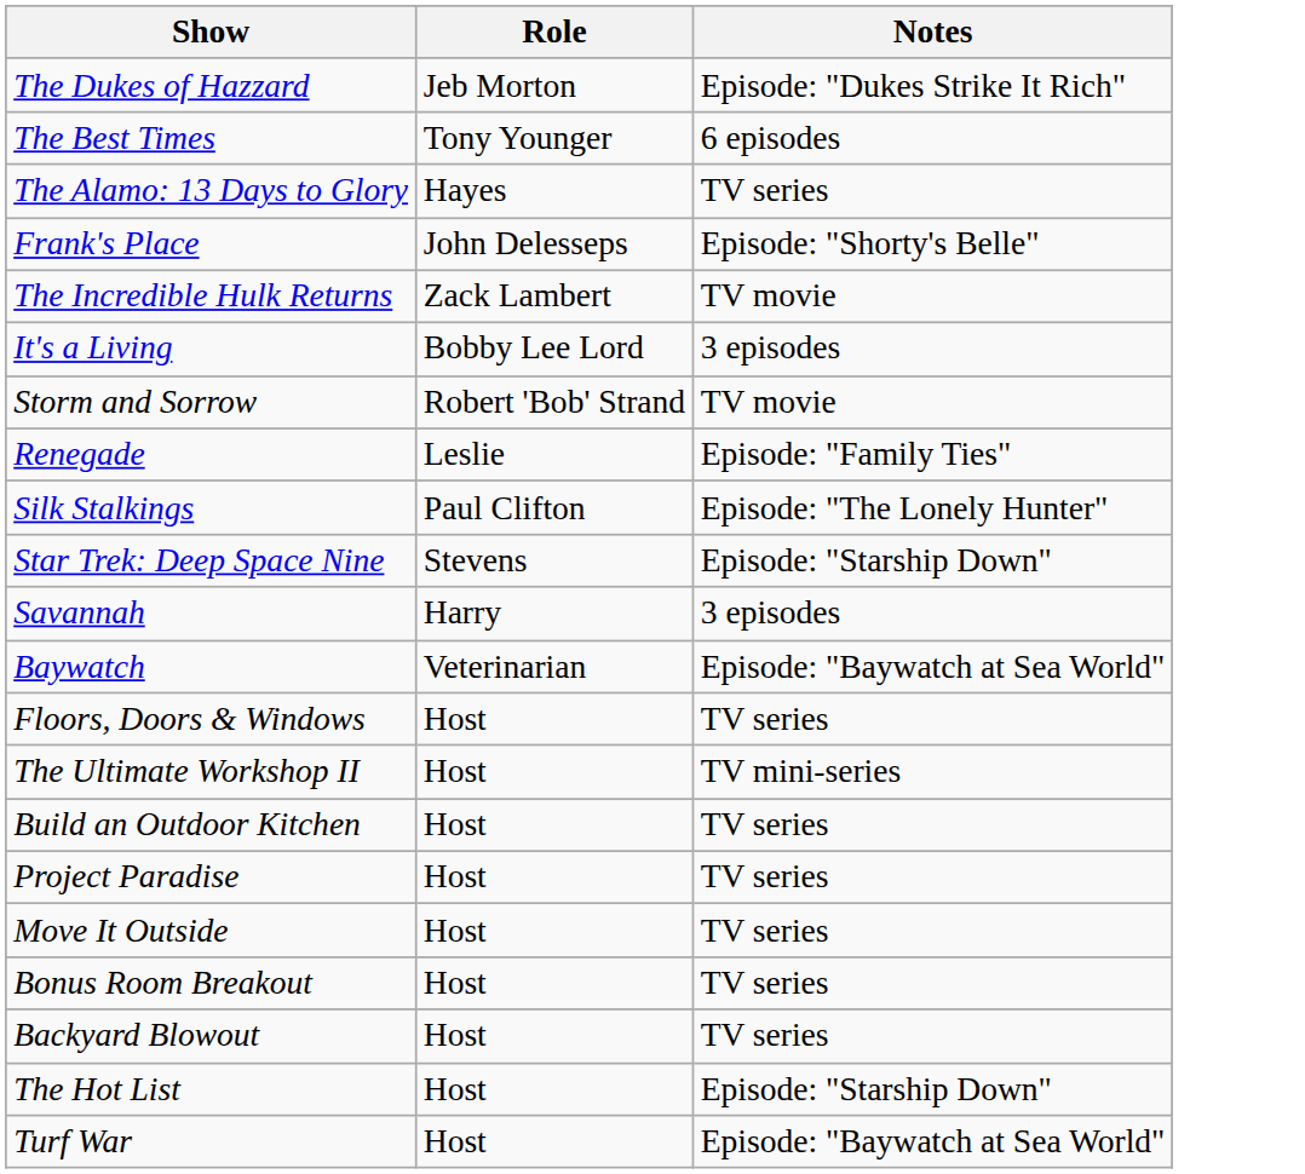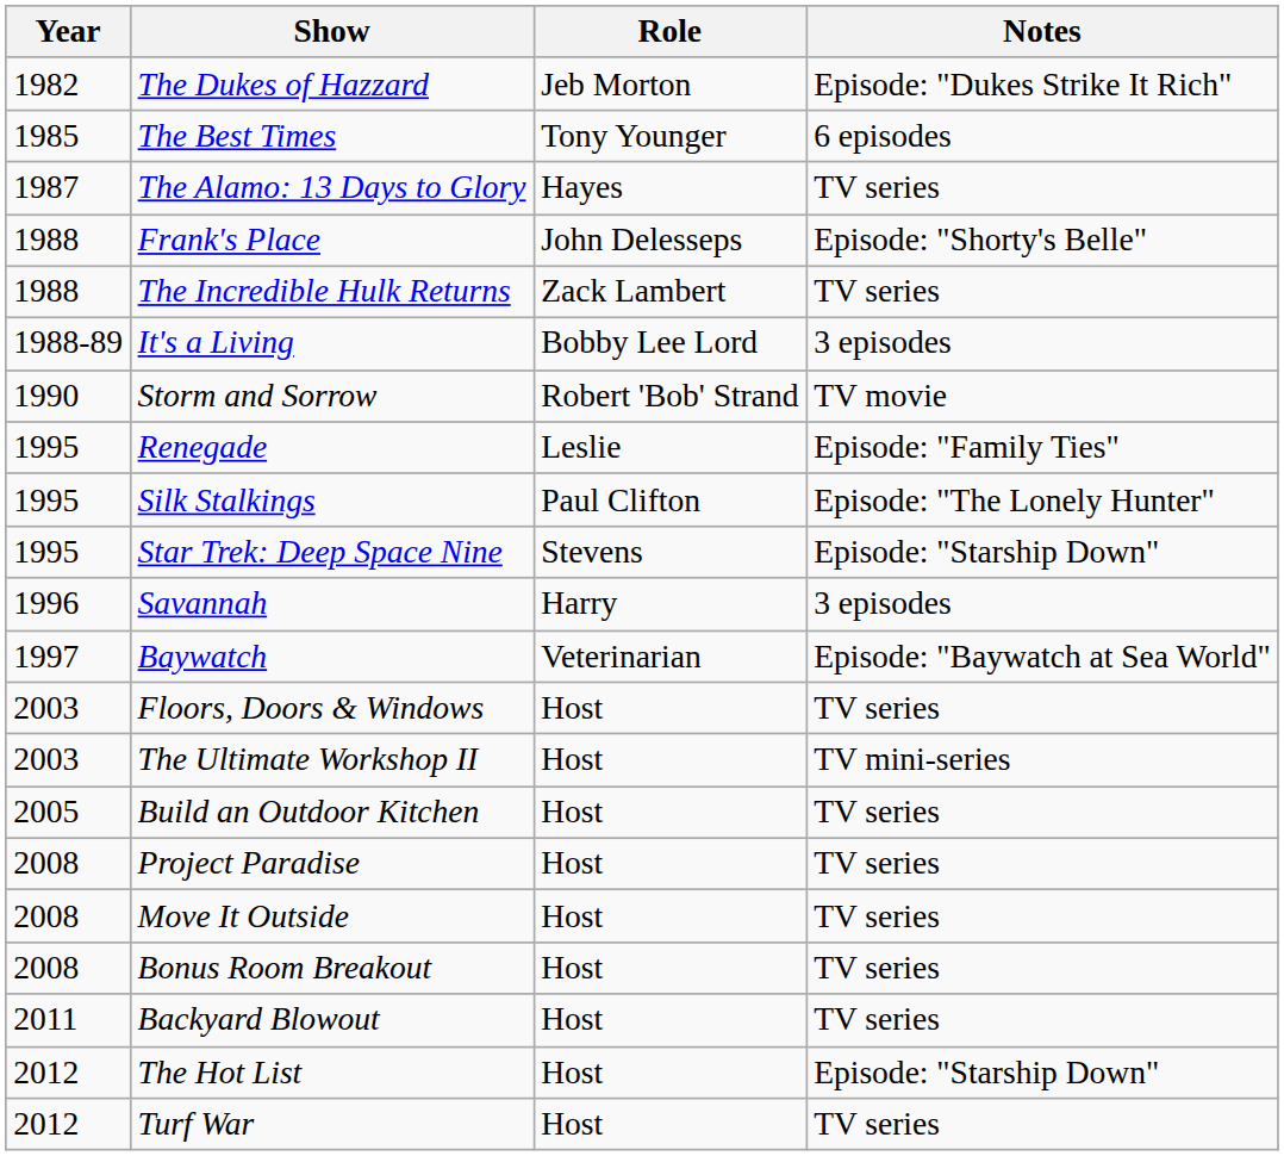+ column: Year | 1982 | 1985 | 1987 | 1988 | 1988 | 1988-89 | 1990 | 1995 | 1995 | 1995 | 1996 | 1997 | 2003 | 2003 | 2005 | 2008 | 2008 | 2008 | 2011 | 2012 | 2012
The Incredible Hulk Returns | Notes: TV movie -> TV series
Turf War | Notes: Episode: "Baywatch at Sea World" -> TV series
